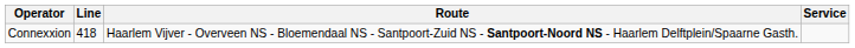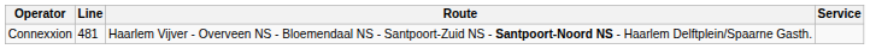Connexxion | Line: 418 -> 481
